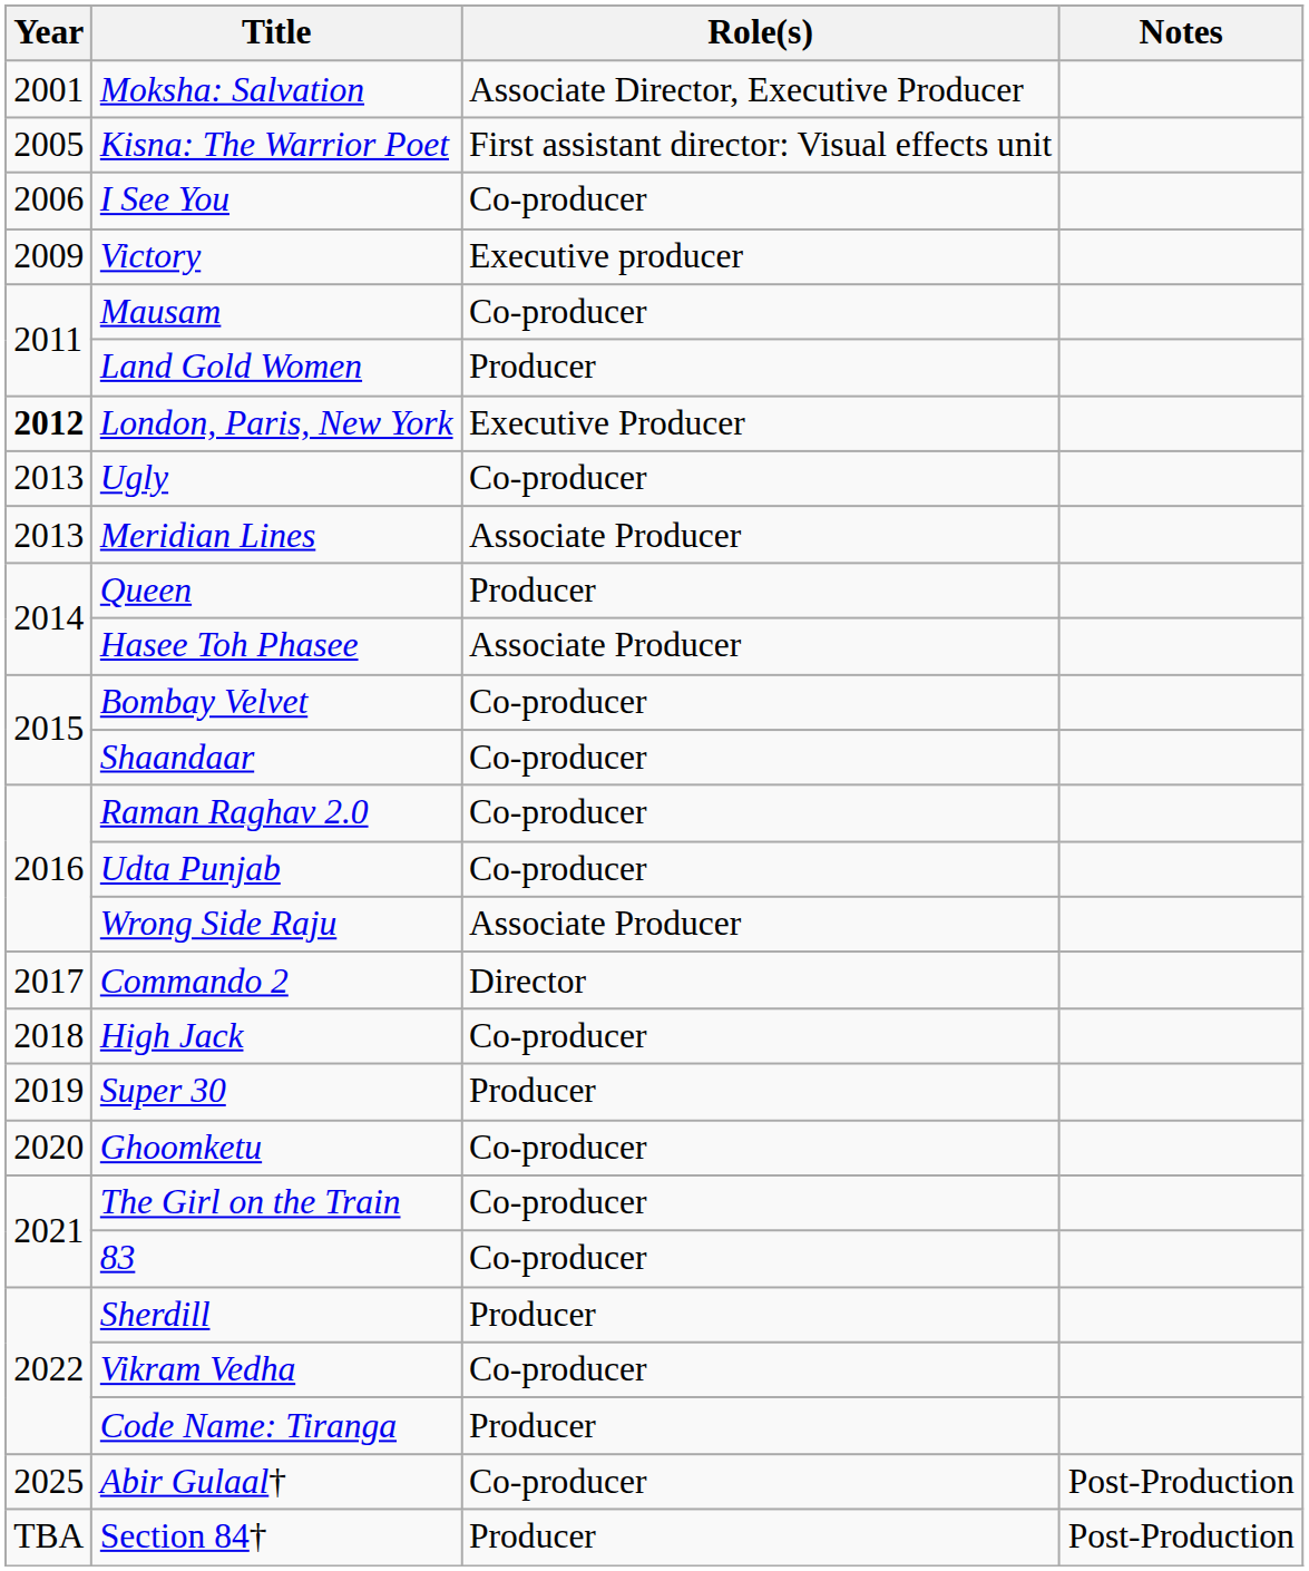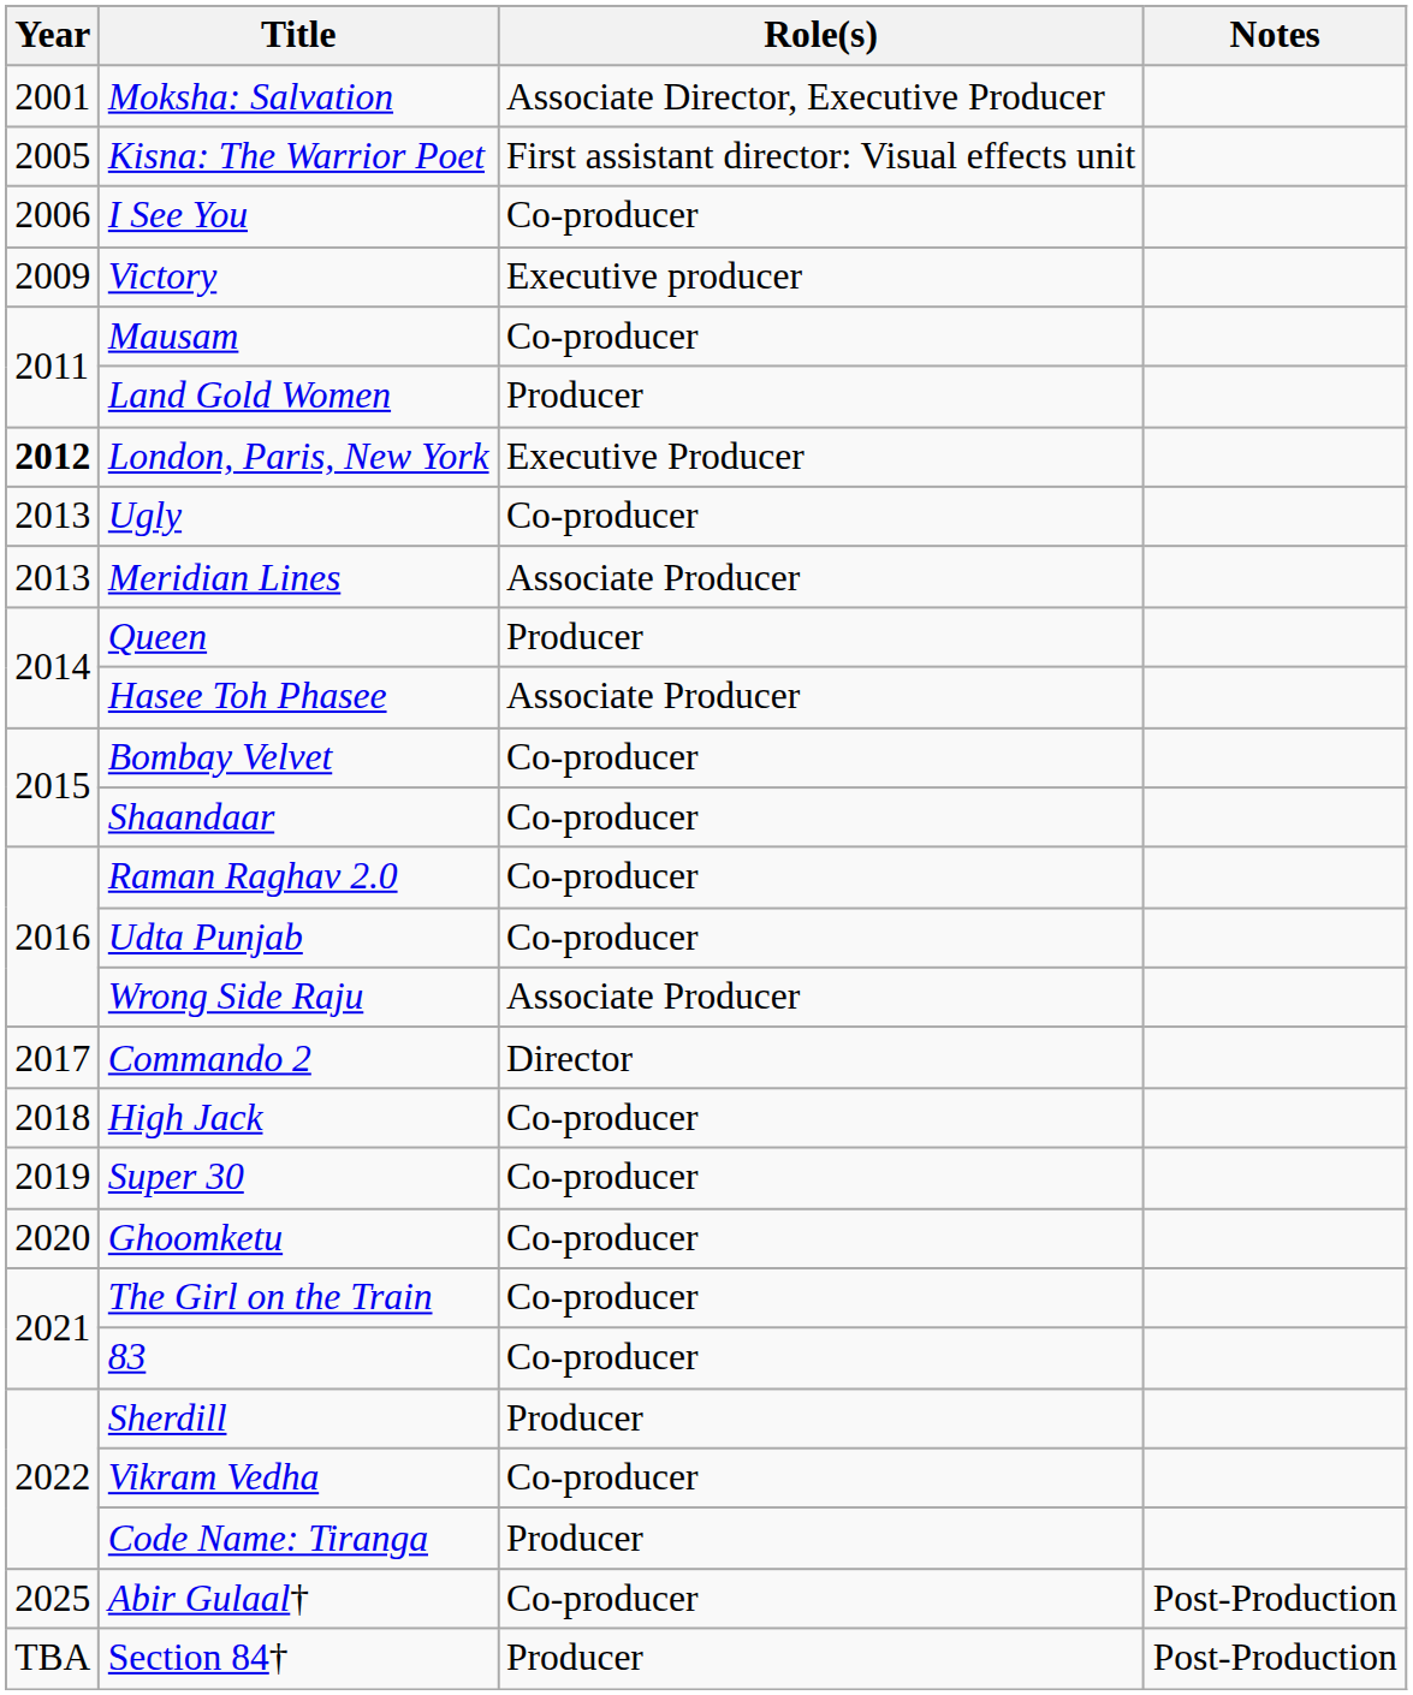Super 30 | Role(s): Producer -> Co-producer
